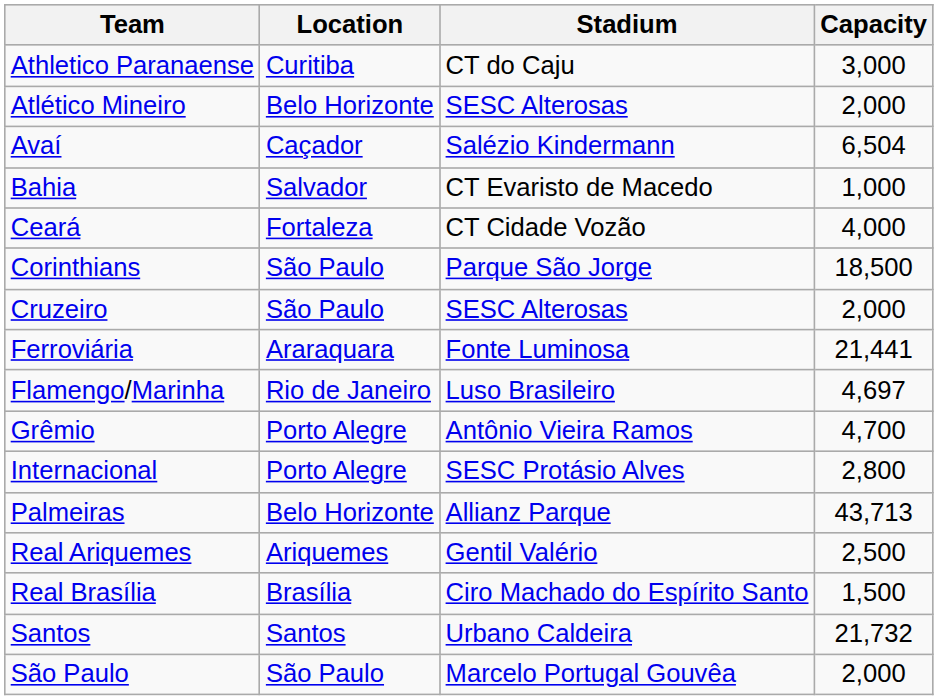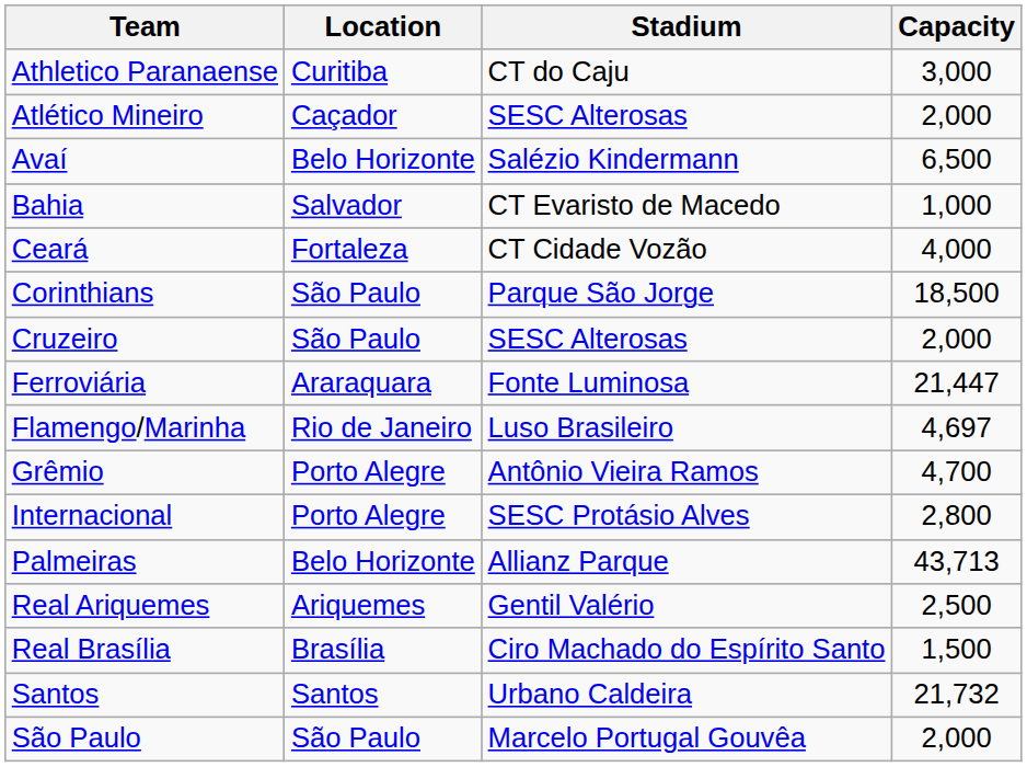Atlético Mineiro | Location: Belo Horizonte -> Caçador
Avaí | Location: Caçador -> Belo Horizonte
Avaí | Capacity: 6,504 -> 6,500
Ferroviária | Capacity: 21,441 -> 21,447
